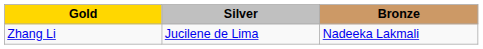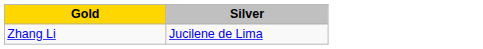- column: Bronze | Nadeeka Lakmali
